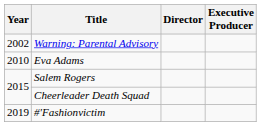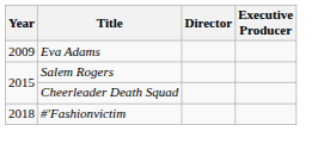- row: 2002 | Warning: Parental Advisory
Eva Adams | Year: 2010 -> 2009
#'Fashionvictim | Year: 2019 -> 2018
